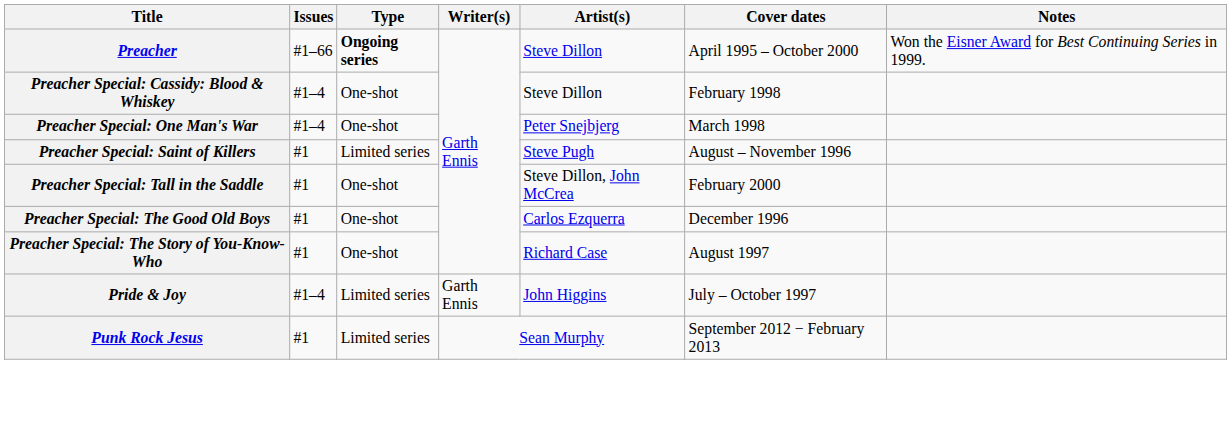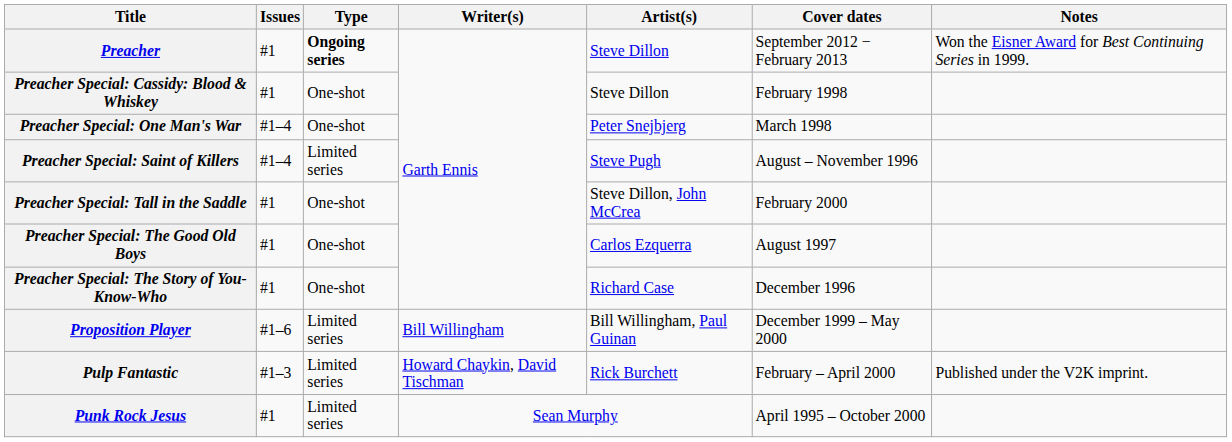Preacher | Issues: #1–66 -> #1
Preacher | Cover dates: April 1995 – October 2000 -> September 2012 − February 2013
Preacher Special: Cassidy: Blood & Whiskey | Issues: #1–4 -> #1
Preacher Special: Saint of Killers | Issues: #1 -> #1–4
Preacher Special: The Good Old Boys | Cover dates: December 1996 -> August 1997
Preacher Special: The Story of You-Know-Who | Cover dates: August 1997 -> December 1996
- row: Pride & Joy | #1–4 | Limited series | Garth Ennis | John Higgins | July – October 1997
+ row: Proposition Player | #1–6 | Limited series | Bill Willingham | Bill Willingham, Paul Guinan | December 1999 – May 2000
+ row: Pulp Fantastic | #1–3 | Limited series | Howard Chaykin, David Tischman | Rick Burchett | February – April 2000 | Published under the V2K imprint.
Punk Rock Jesus | Cover dates: September 2012 − February 2013 -> April 1995 – October 2000
